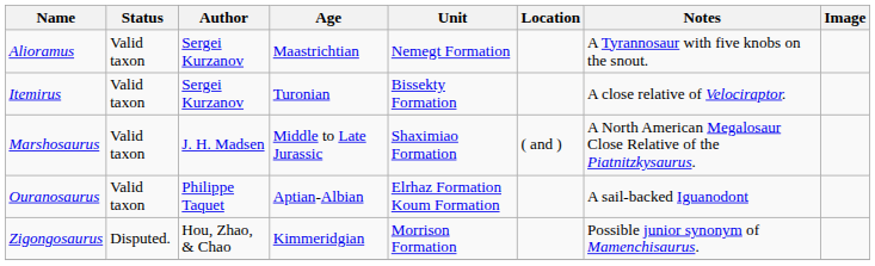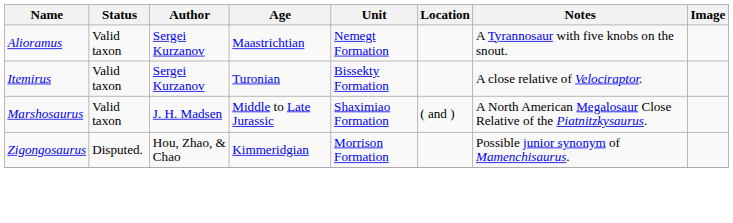- row: Ouranosaurus | Valid taxon | Philippe Taquet | Aptian-Albian | Elrhaz Formation Koum Formation | A sail-backed Iguanodont
